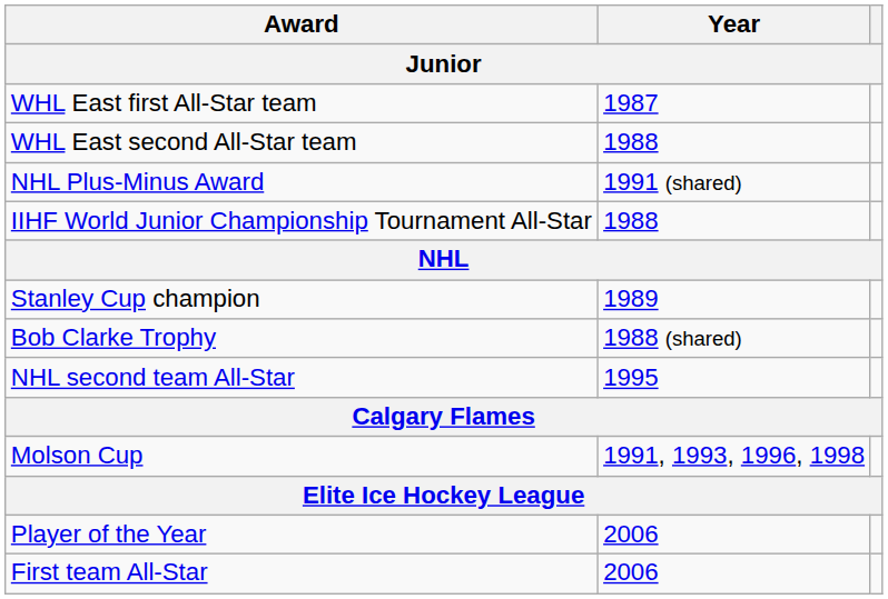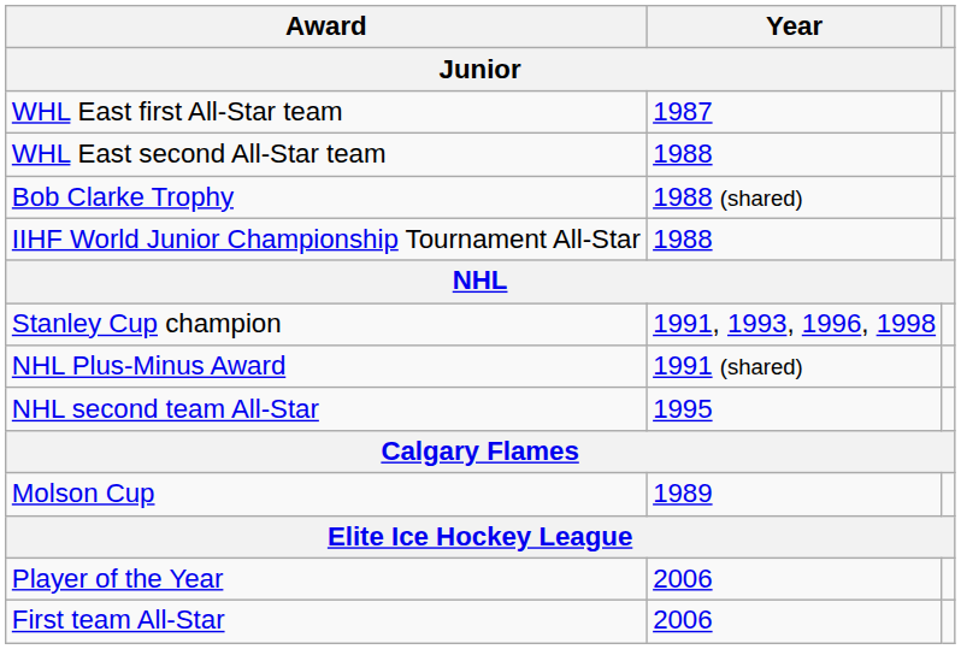rows swapped: Bob Clarke Trophy <-> NHL Plus-Minus Award
Stanley Cup champion | Year: 1989 -> 1991, 1993, 1996, 1998
Molson Cup | Year: 1991, 1993, 1996, 1998 -> 1989
